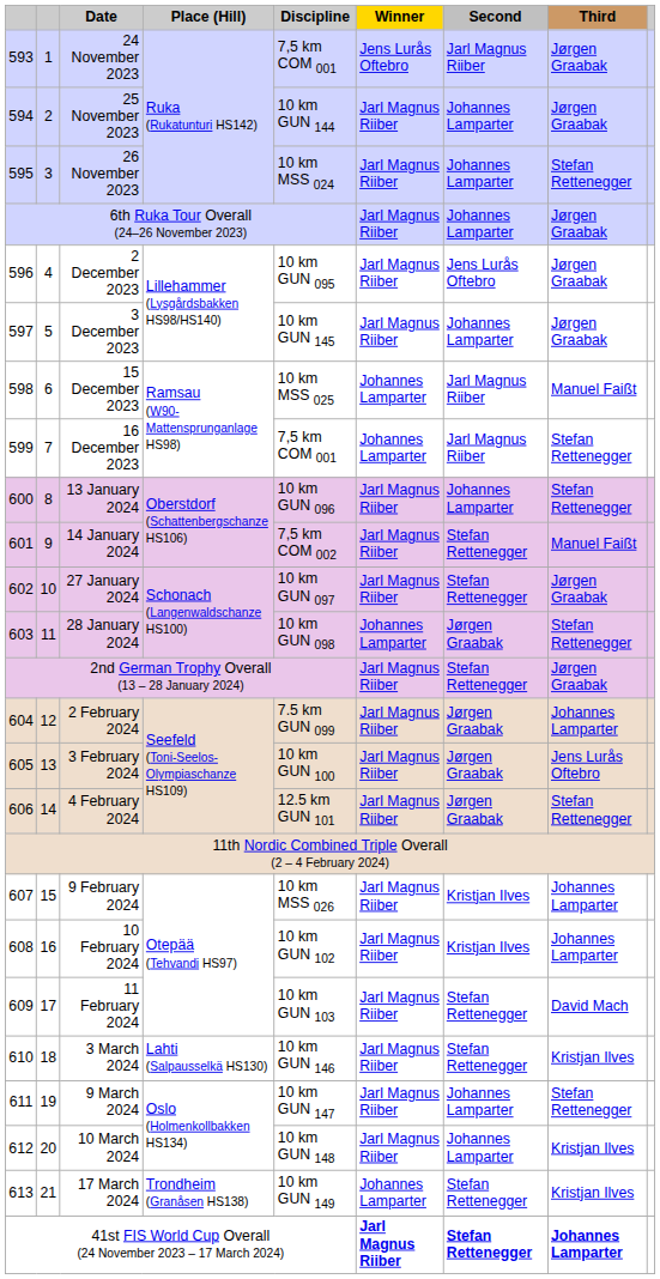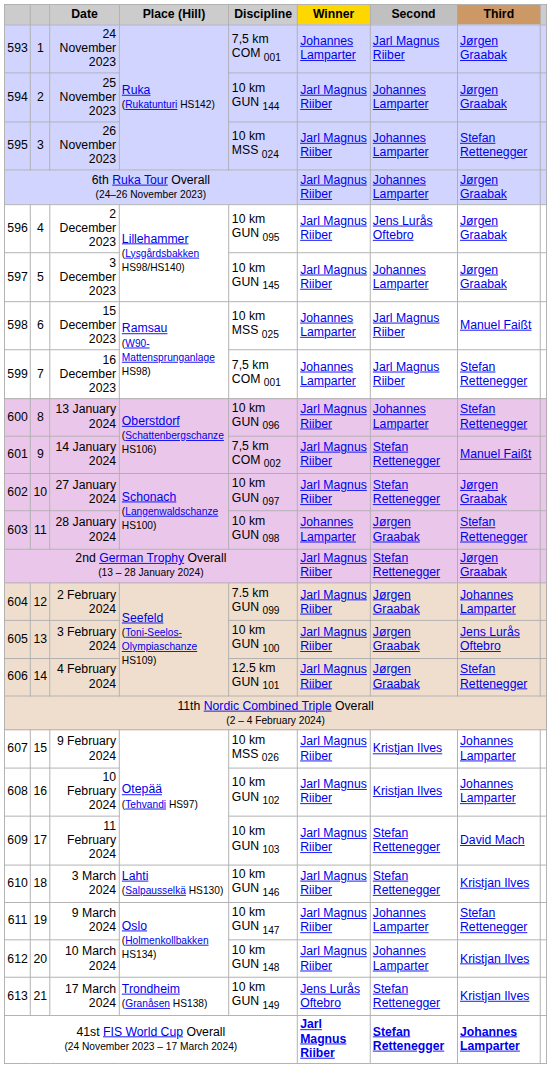24 November 2023 | Winner: Jens Lurås Oftebro -> Johannes Lamparter
17 March 2024 | Winner: Johannes Lamparter -> Jens Lurås Oftebro
